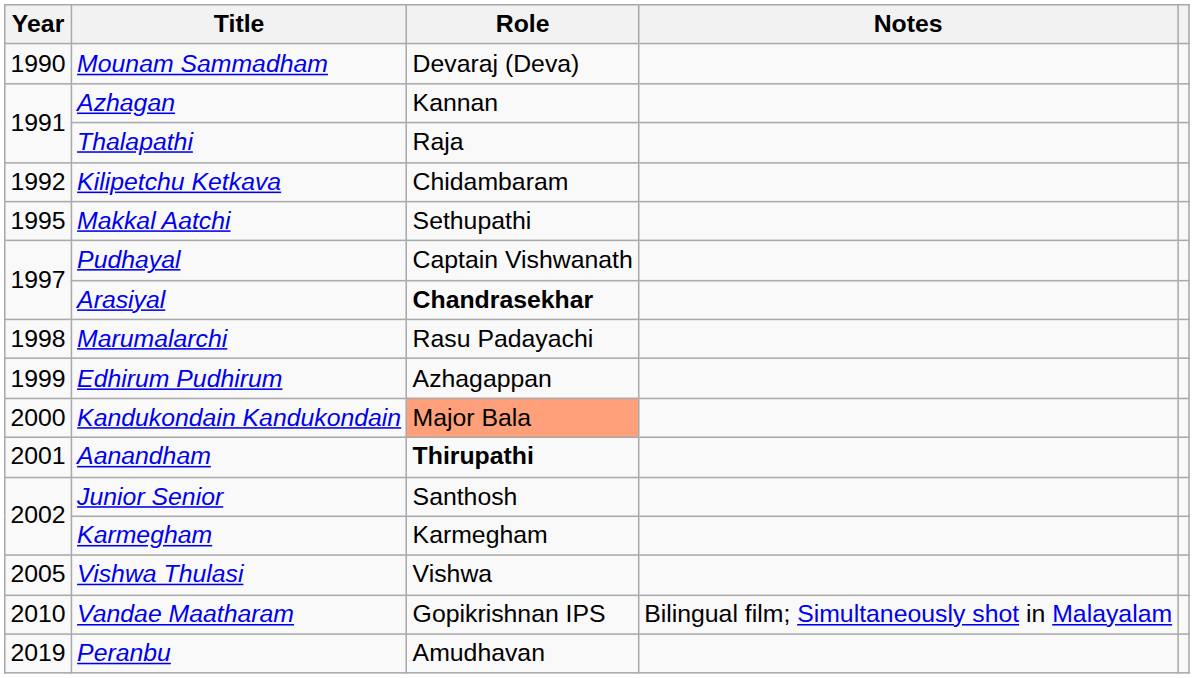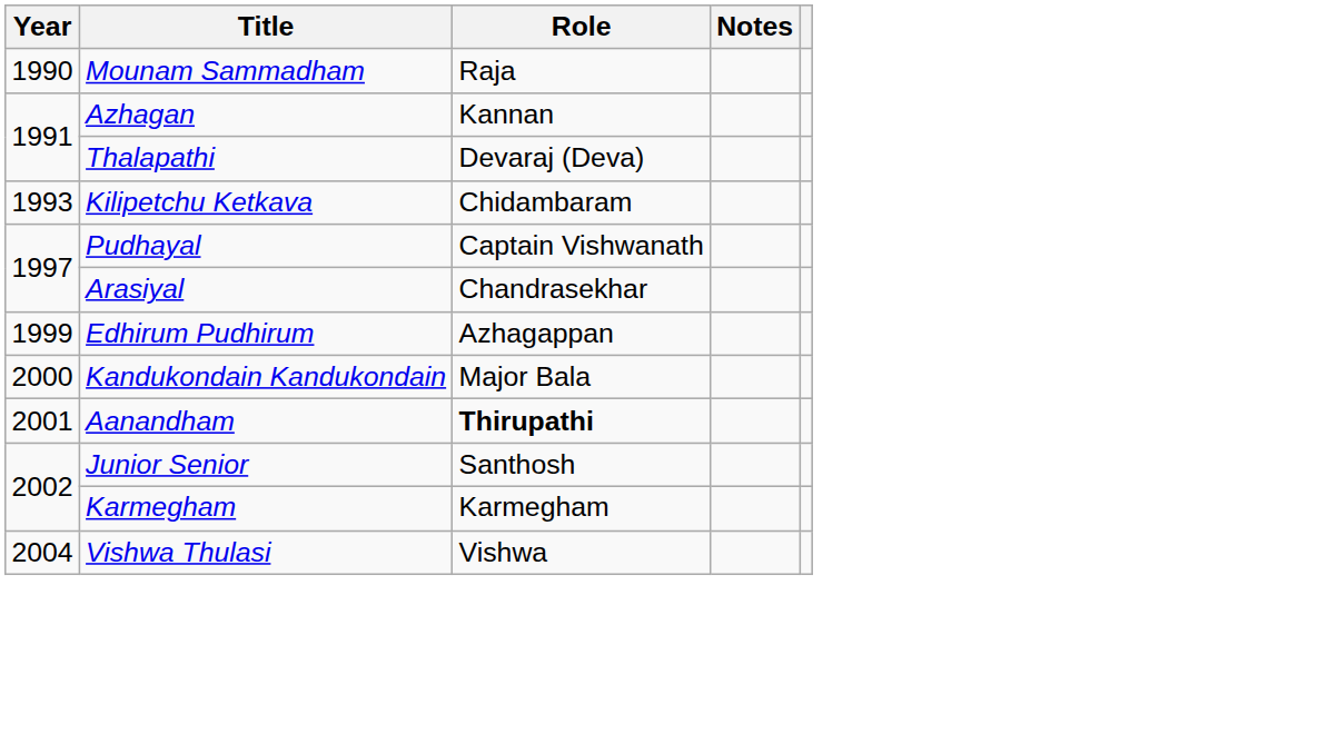Mounam Sammadham | Role: Devaraj (Deva) -> Raja
Thalapathi | Role: Raja -> Devaraj (Deva)
Kilipetchu Ketkava | Year: 1992 -> 1993
- row: 1995 | Makkal Aatchi | Sethupathi
Arasiyal | Role: bold -> normal
- row: 1998 | Marumalarchi | Rasu Padayachi
Kandukondain Kandukondain | Role: lightsalmon background -> no background
Vishwa Thulasi | Year: 2005 -> 2004
- row: 2010 | Vandae Maatharam | Gopikrishnan IPS | Bilingual film; Simultaneously shot in Malayalam
- row: 2019 | Peranbu | Amudhavan
